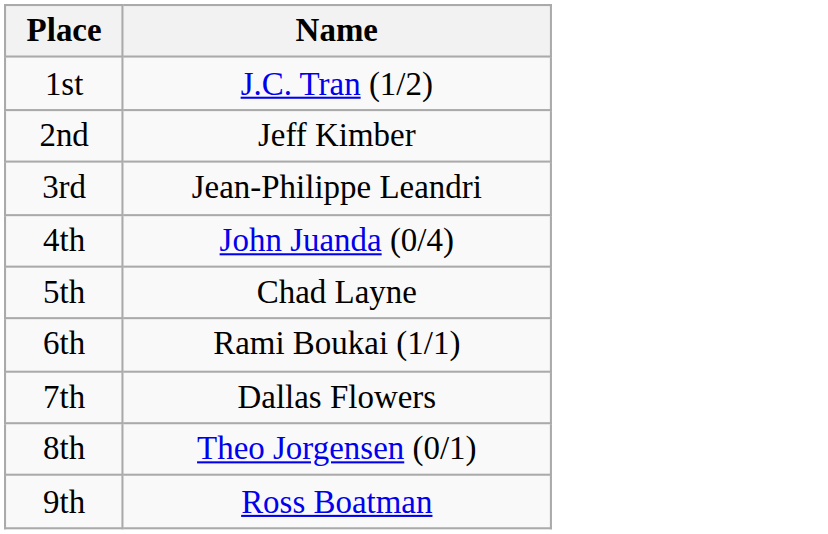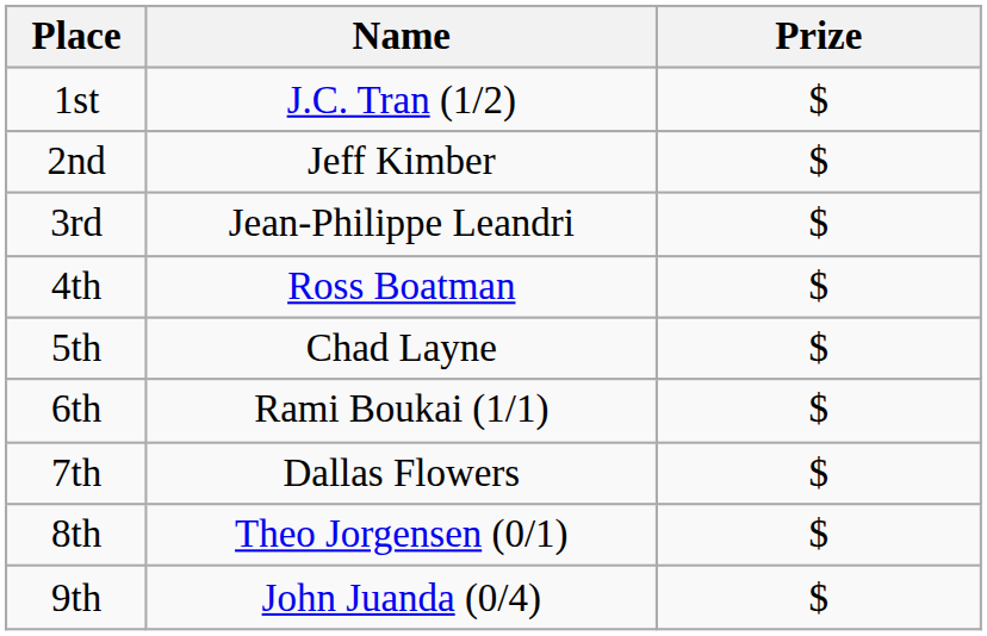+ column: Prize | $ | $ | $ | $ | $ | $ | $ | $ | $
4th | Name: John Juanda (0/4) -> Ross Boatman
9th | Name: Ross Boatman -> John Juanda (0/4)
